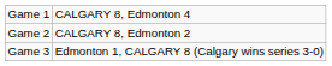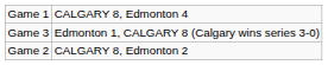rows swapped: Game 2 <-> Game 3
